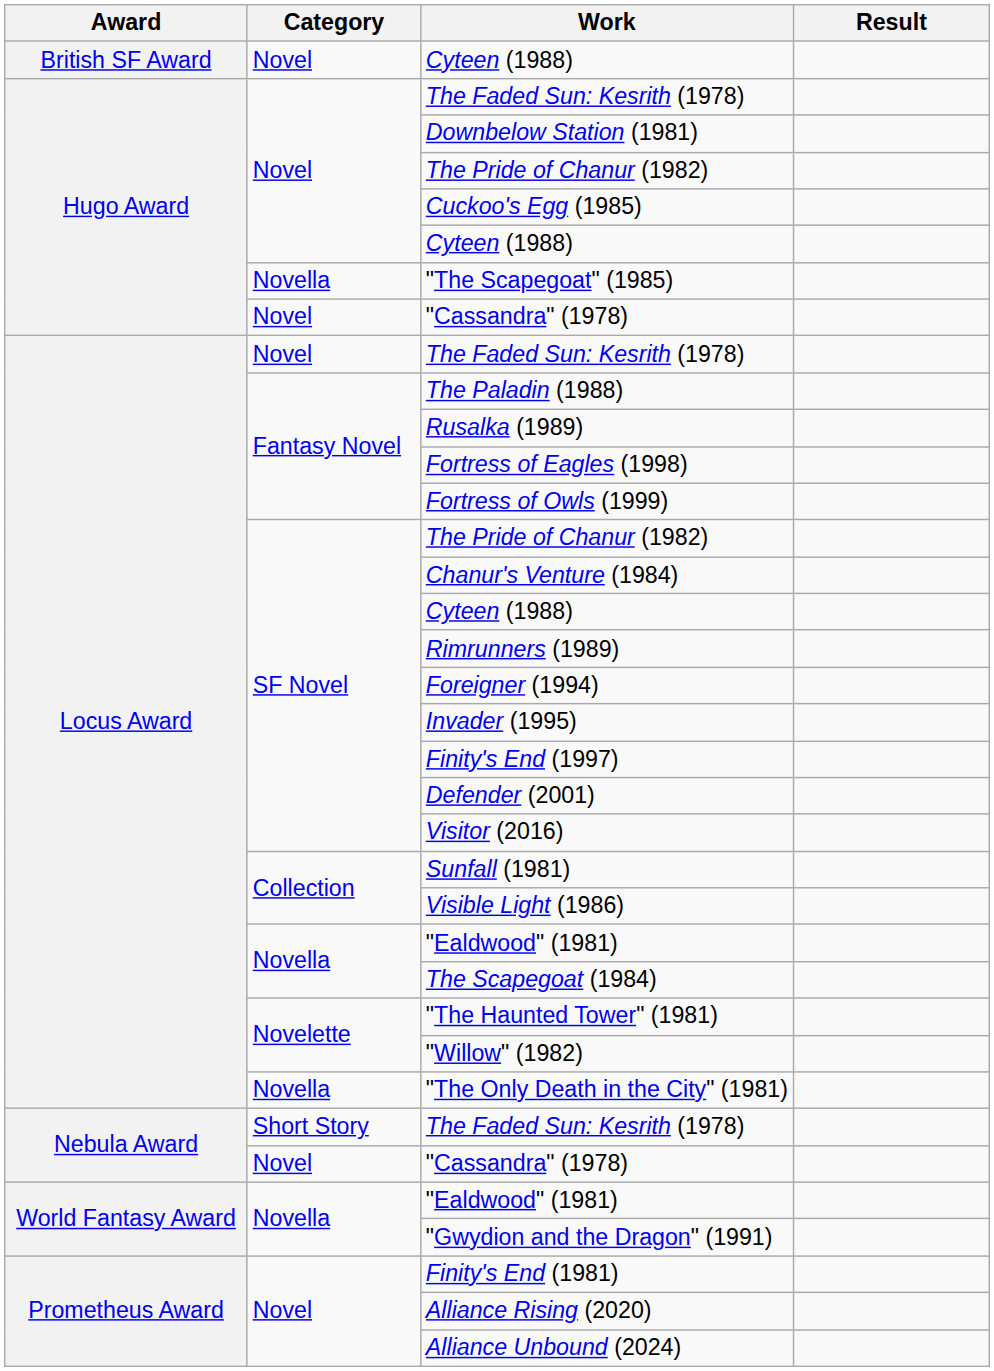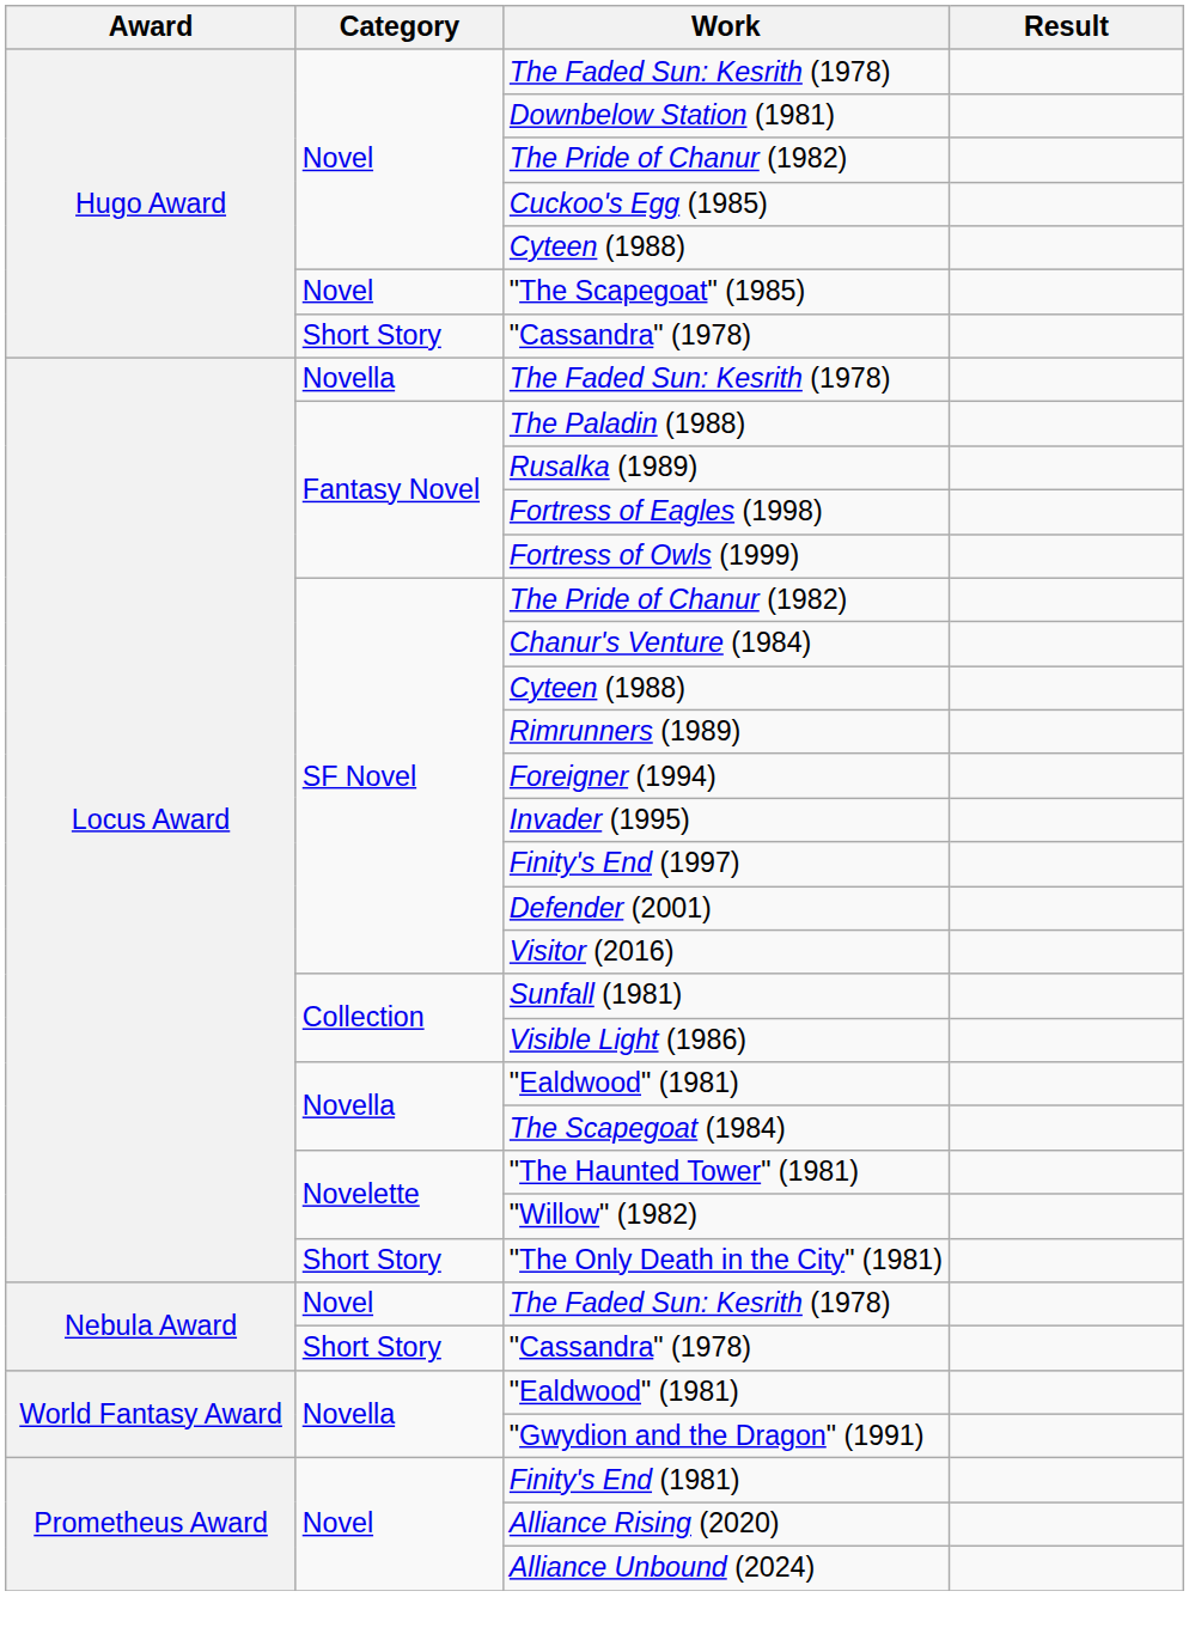- row: British SF Award | Novel | Cyteen (1988)
"The Scapegoat" (1985) | Category: Novella -> Novel
Hugo Award / "Cassandra" (1978) | Category: Novel -> Short Story
Locus Award / The Faded Sun: Kesrith (1978) | Category: Novel -> Novella
"The Only Death in the City" (1981) | Category: Novella -> Short Story
Nebula Award / The Faded Sun: Kesrith (1978) | Category: Short Story -> Novel
Nebula Award / "Cassandra" (1978) | Category: Novel -> Short Story
